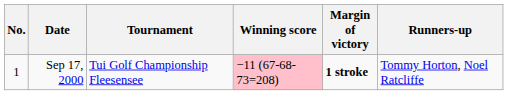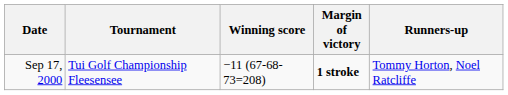- column: No. | 1
Sep 17, 2000 | Winning score: pink background -> no background
